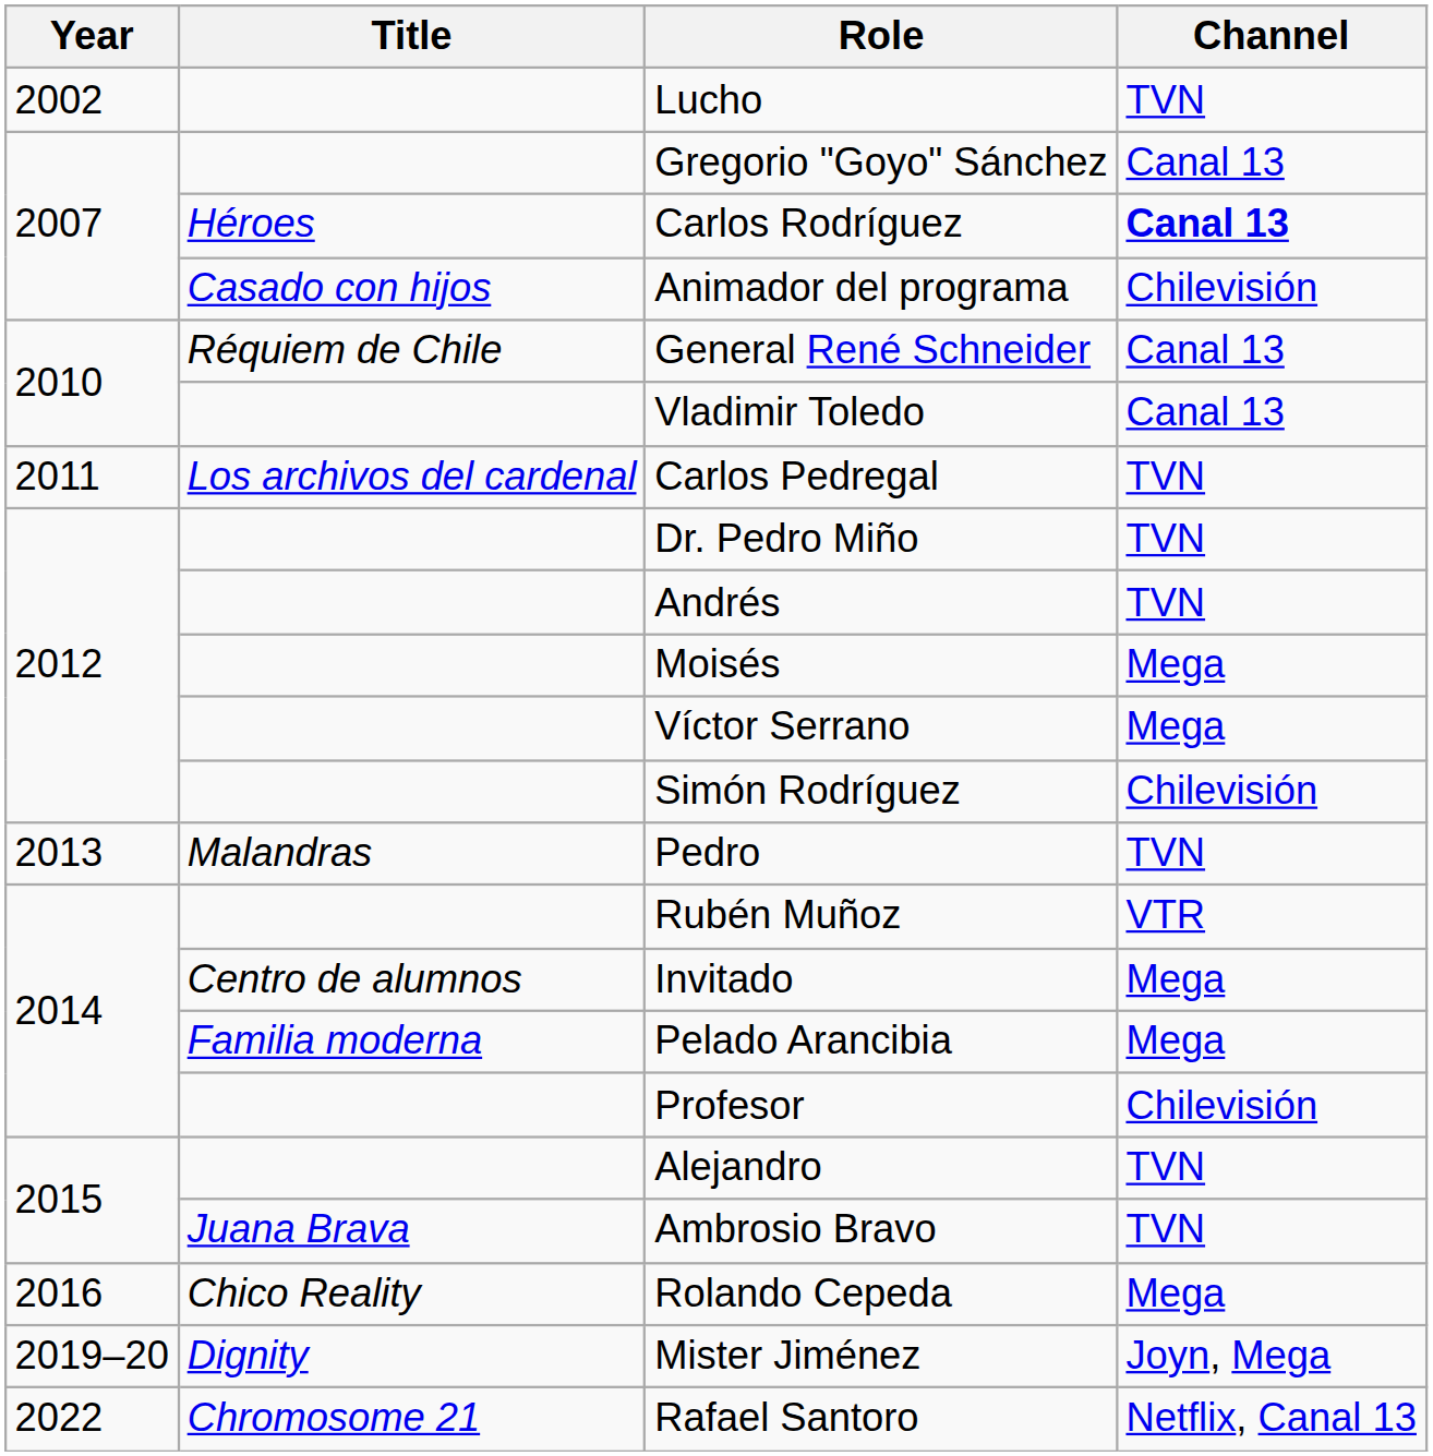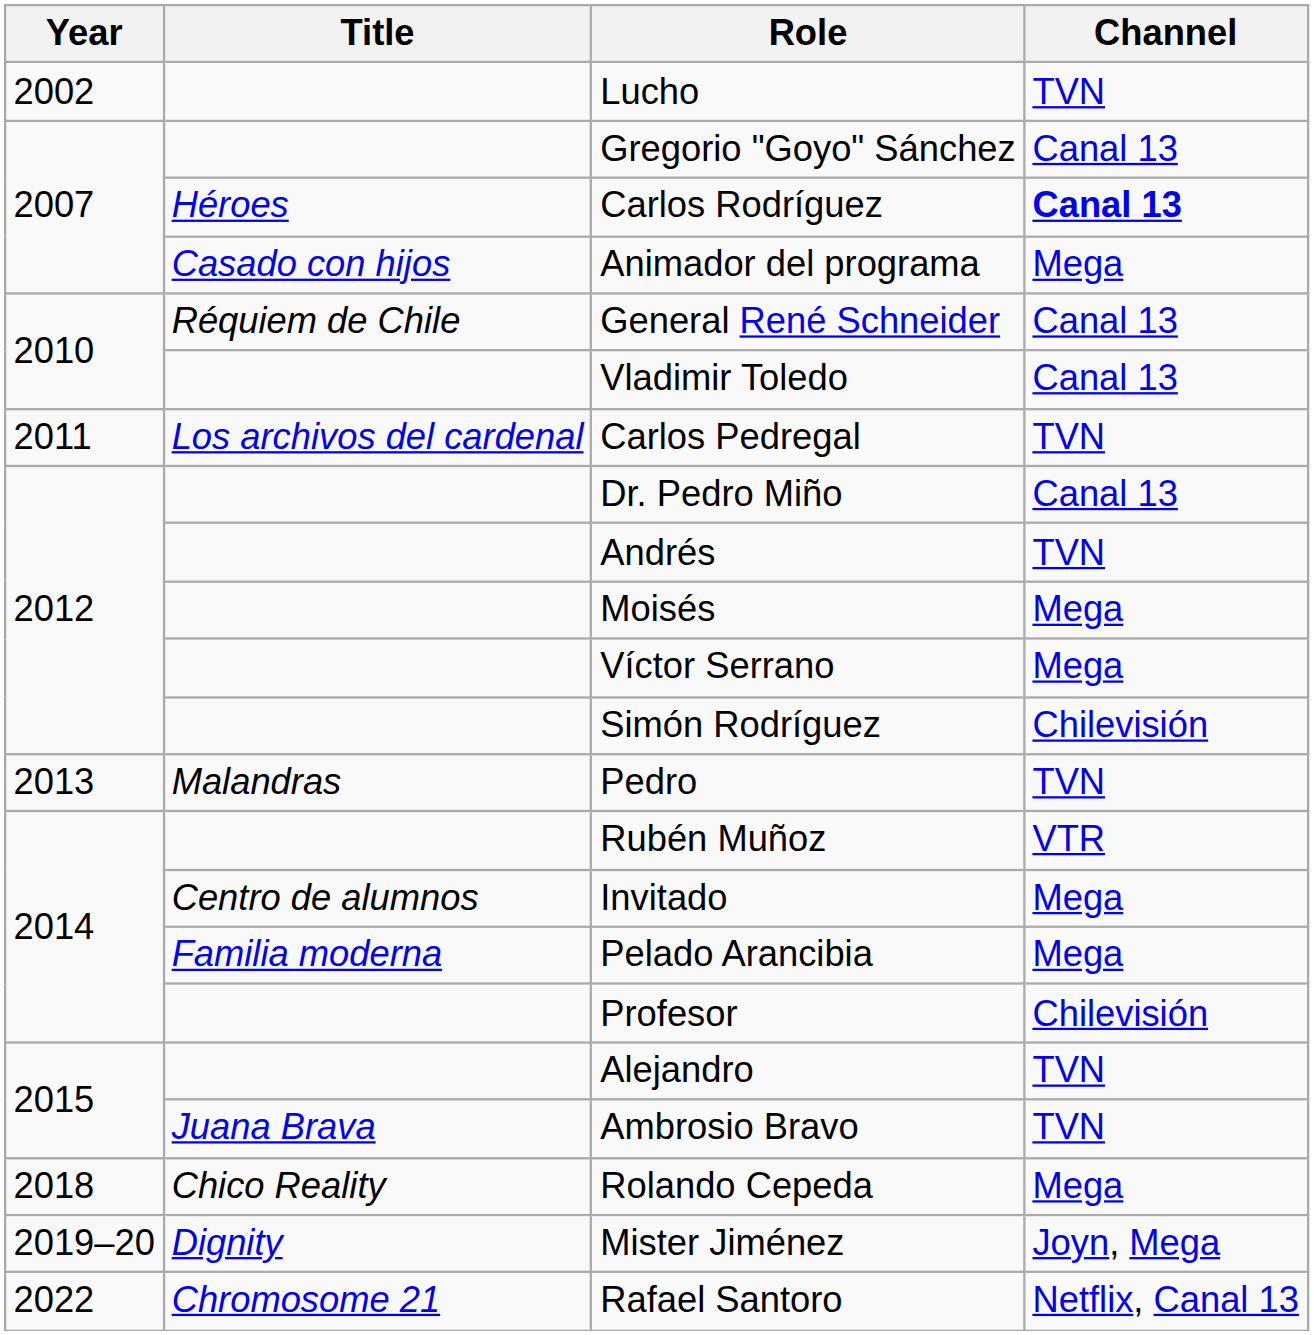Animador del programa | Channel: Chilevisión -> Mega
Dr. Pedro Miño | Channel: TVN -> Canal 13
Rolando Cepeda | Year: 2016 -> 2018
